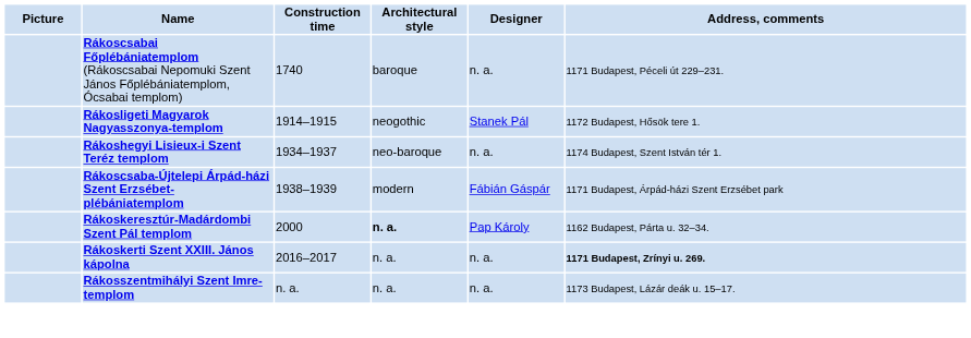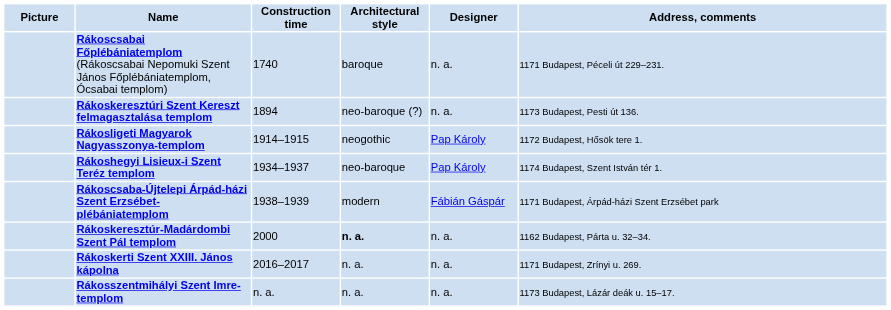+ row: Rákoskeresztúri Szent Kereszt felmagasztalása templom | 1894 | neo-baroque (?) | n. a. | 1173 Budapest, Pesti út 136.
Rákosligeti Magyarok Nagyasszonya-templom | Designer: Stanek Pál -> Pap Károly
Rákoshegyi Lisieux-i Szent Teréz templom | Designer: n. a. -> Pap Károly
Rákoskeresztúr-Madárdombi Szent Pál templom | Designer: Pap Károly -> n. a.
Rákoskerti Szent XXIII. János kápolna | Address, comments: bold -> normal
